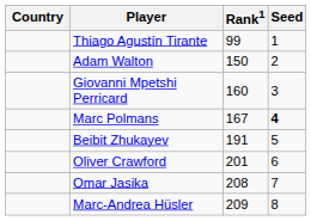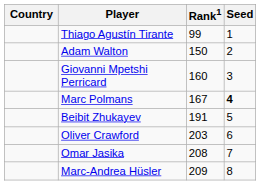Oliver Crawford | Rank1: 201 -> 203
